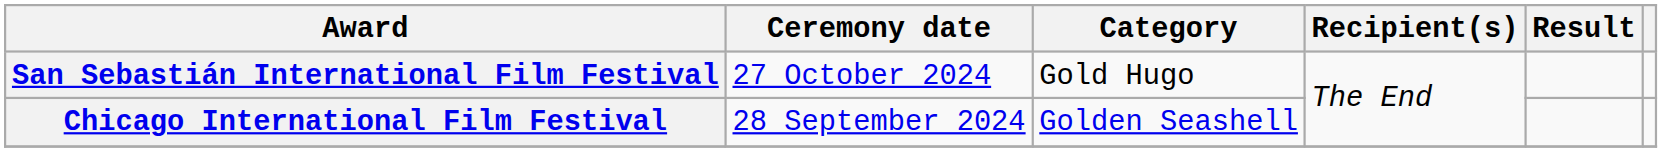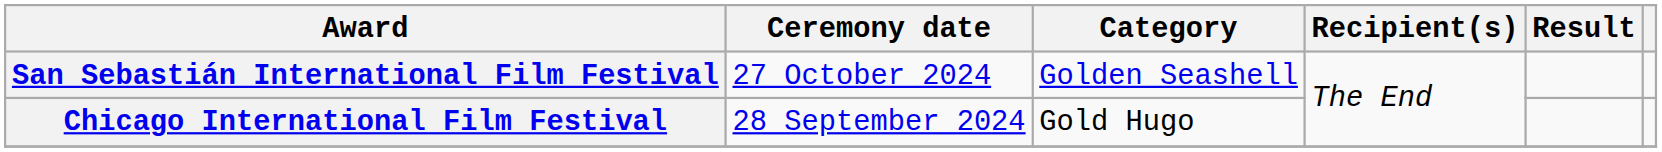San Sebastián International Film Festival | Category: Gold Hugo -> Golden Seashell
Chicago International Film Festival | Category: Golden Seashell -> Gold Hugo
